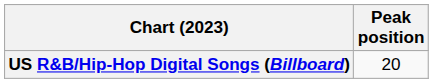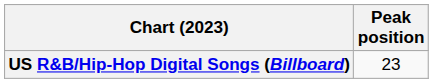US R&B/Hip-Hop Digital Songs (Billboard) | Peak position: 20 -> 23
